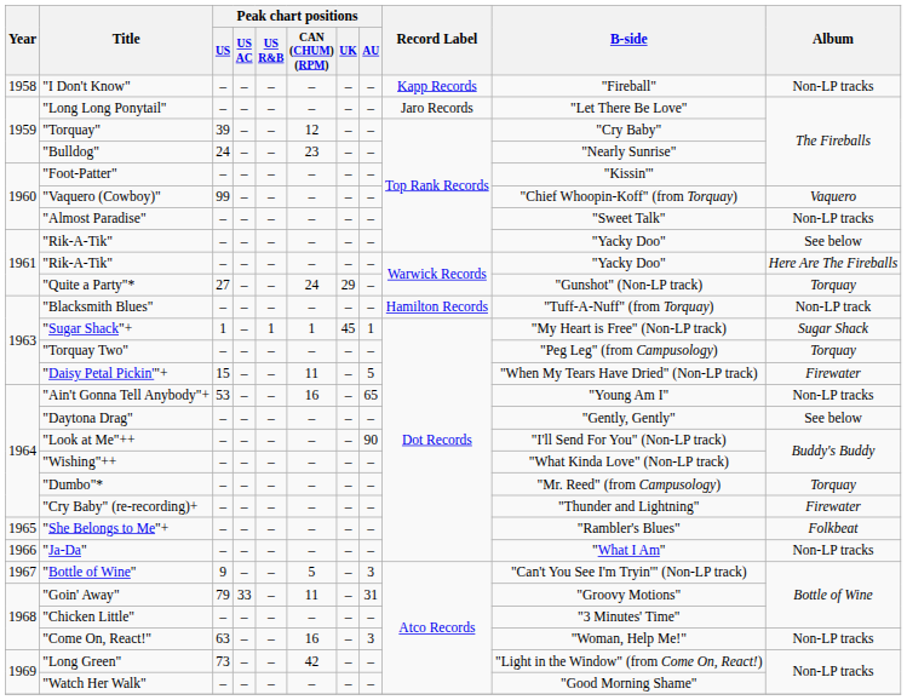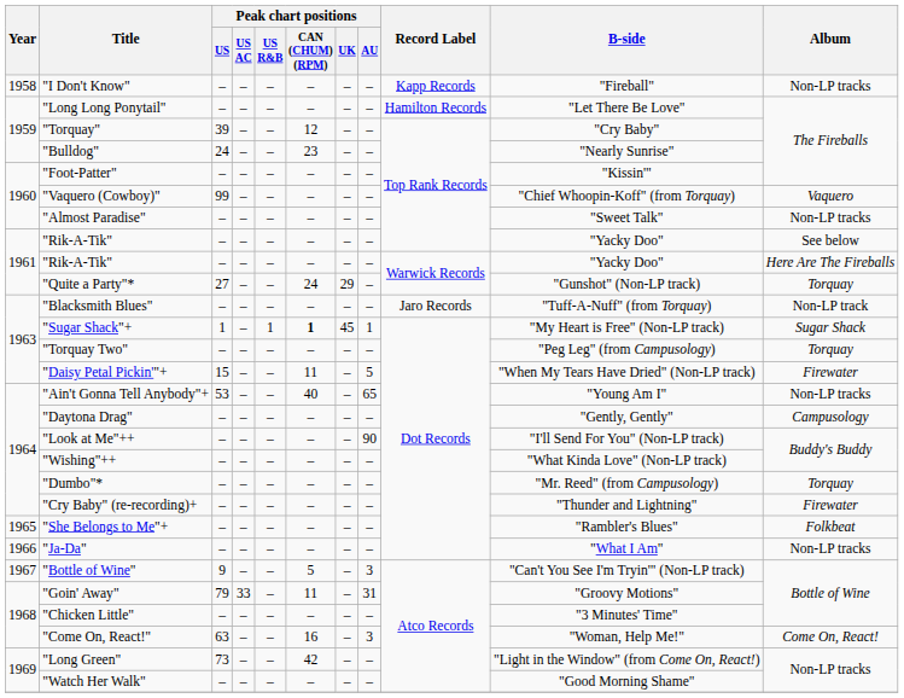"Long Long Ponytail" | Record Label: Jaro Records -> Hamilton Records
"Blacksmith Blues" | Record Label: Hamilton Records -> Jaro Records
"Sugar Shack"+ | Peak chart positions / CAN (CHUM) (RPM): normal -> bold
"Ain't Gonna Tell Anybody"+ | Peak chart positions / CAN (CHUM) (RPM): 16 -> 40
"Daytona Drag" | Album: See below -> Campusology
"Come On, React!" | Album: Non-LP tracks -> Come On, React!
